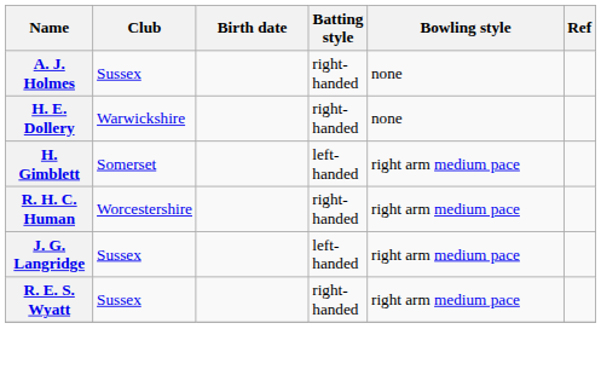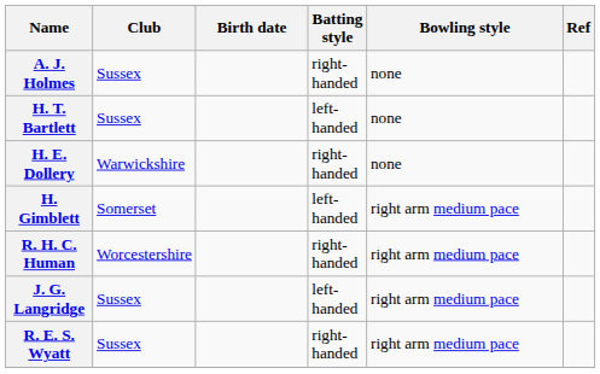+ row: H. T. Bartlett | Sussex | left-handed | none
